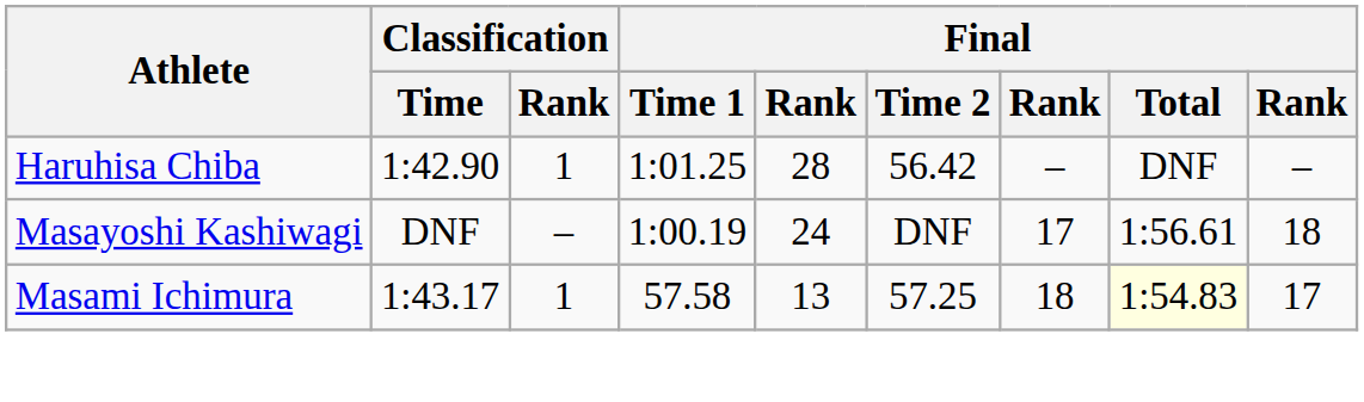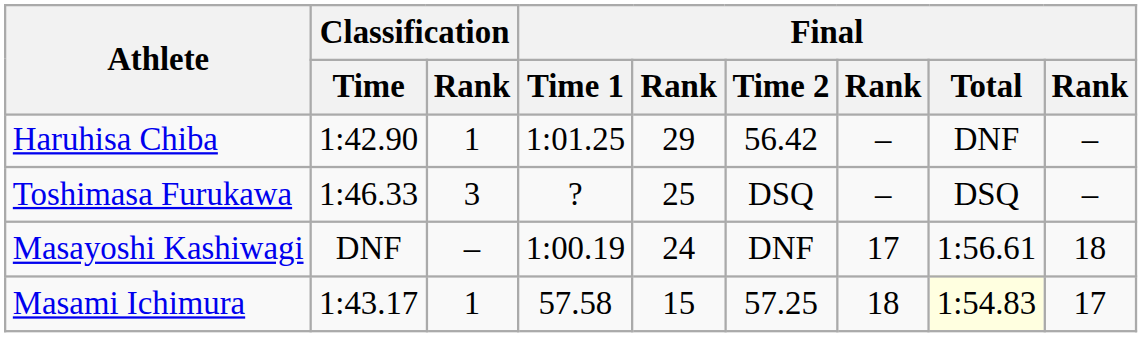Haruhisa Chiba | column 5: 28 -> 29
+ row: Toshimasa Furukawa | 1:46.33 | 3 | ? | 25 | DSQ | – | DSQ | –
Masami Ichimura | column 5: 13 -> 15
